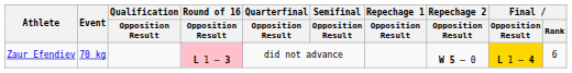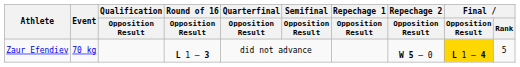Zaur Efendiev | Round of 16 / Opposition Result: pink background -> no background
Zaur Efendiev | Final / Rank: 6 -> 5
